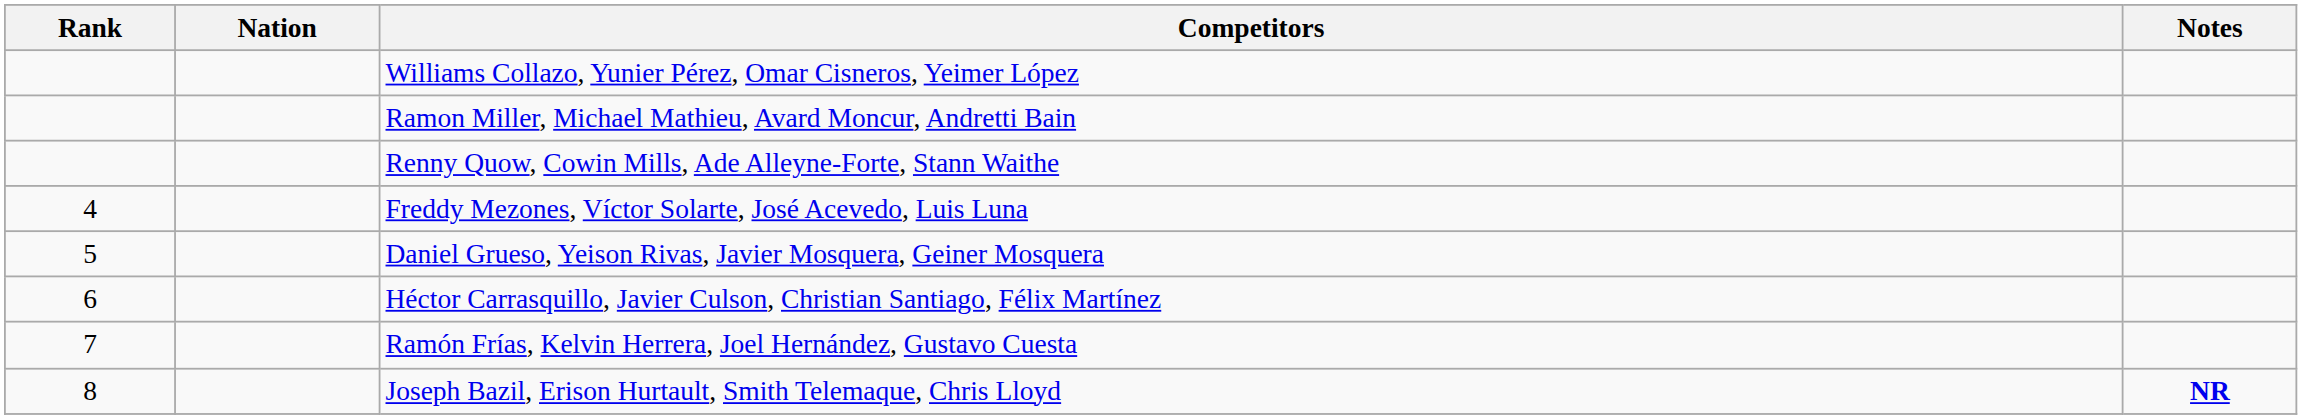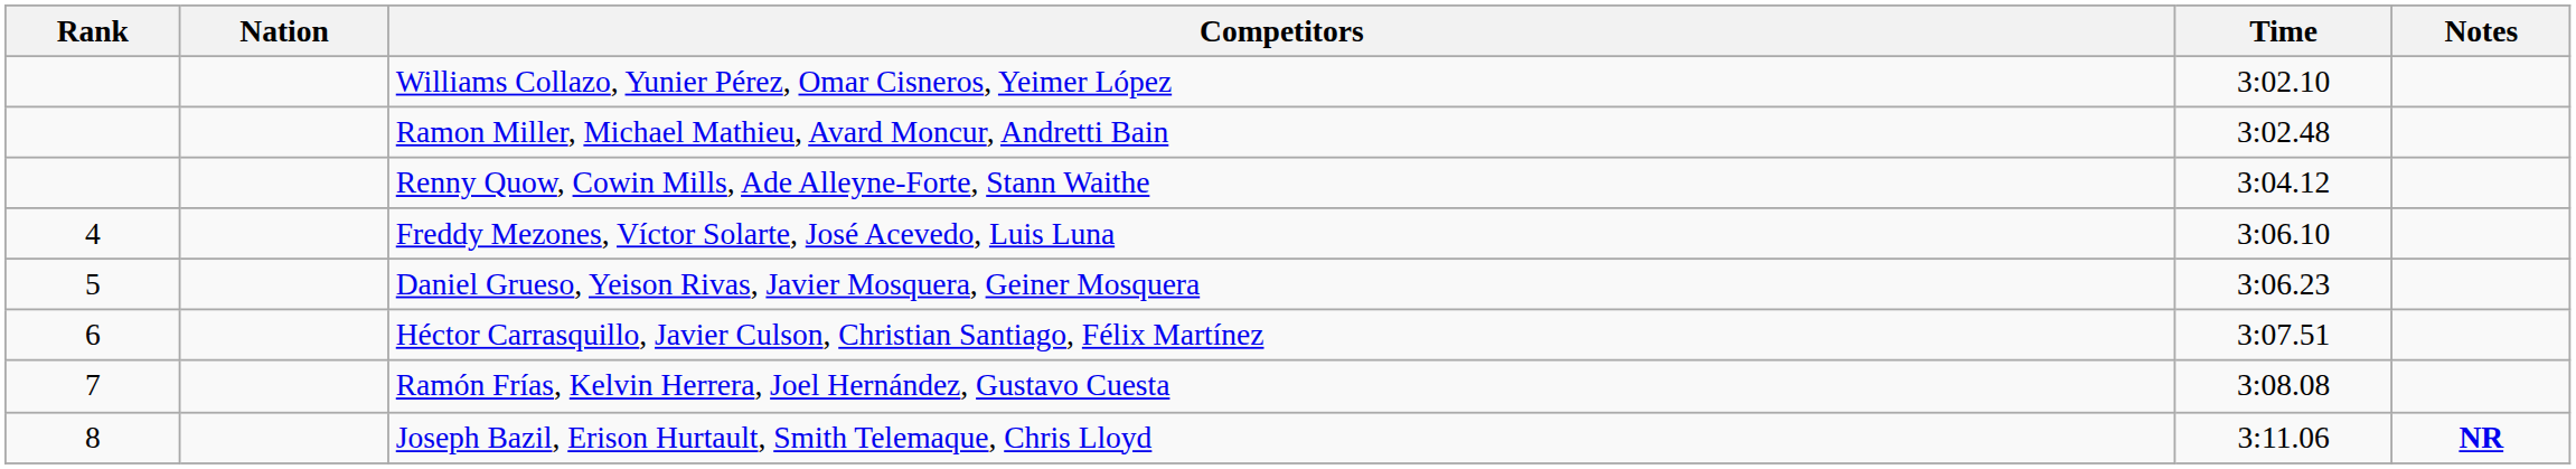+ column: Time | 3:02.10 | 3:02.48 | 3:04.12 | 3:06.10 | 3:06.23 | 3:07.51 | 3:08.08 | 3:11.06
